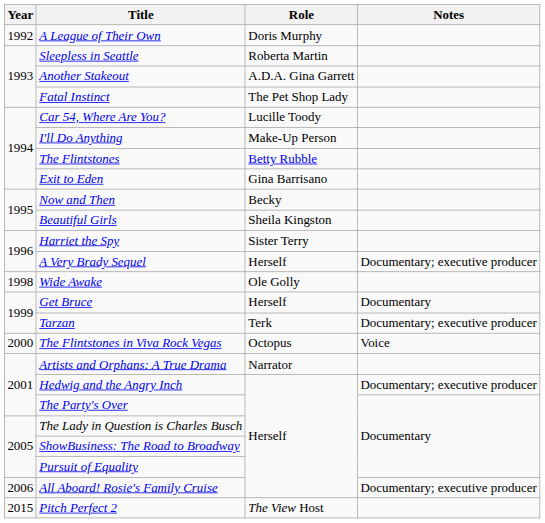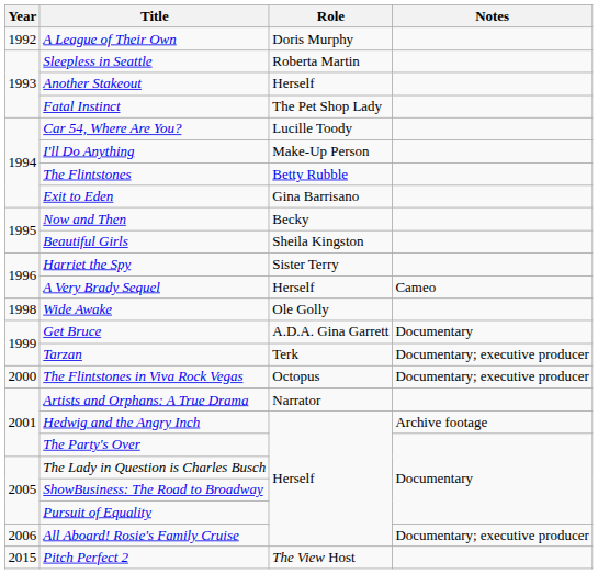Another Stakeout | Role: A.D.A. Gina Garrett -> Herself
A Very Brady Sequel | Notes: Documentary; executive producer -> Cameo
Get Bruce | Role: Herself -> A.D.A. Gina Garrett
The Flintstones in Viva Rock Vegas | Notes: Voice -> Documentary; executive producer
Hedwig and the Angry Inch | Notes: Documentary; executive producer -> Archive footage
